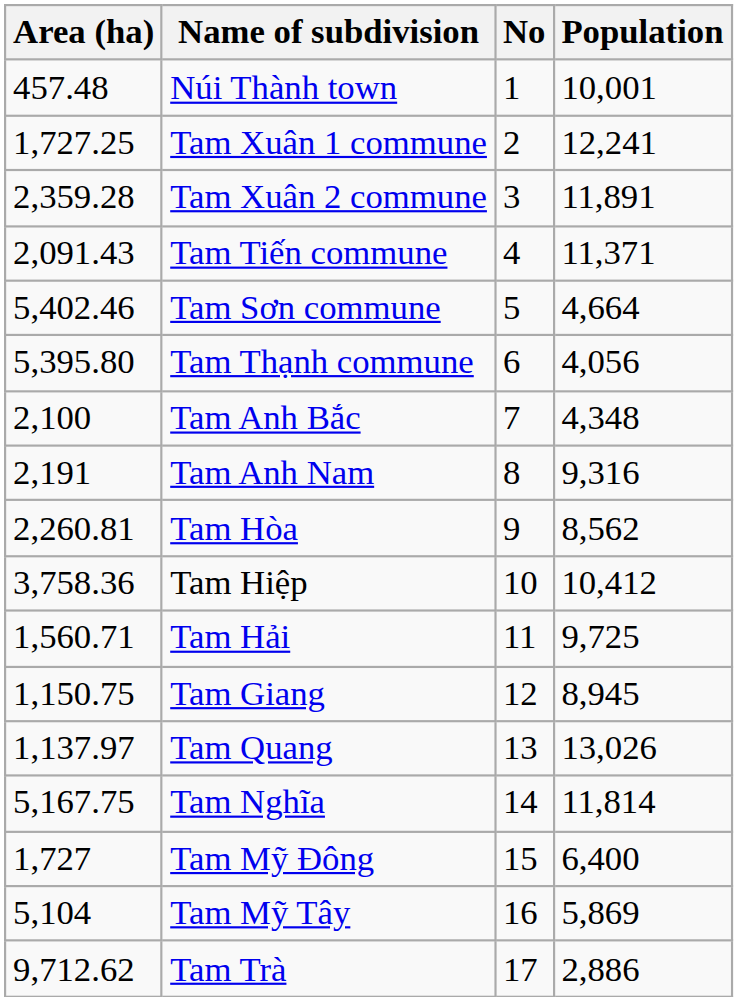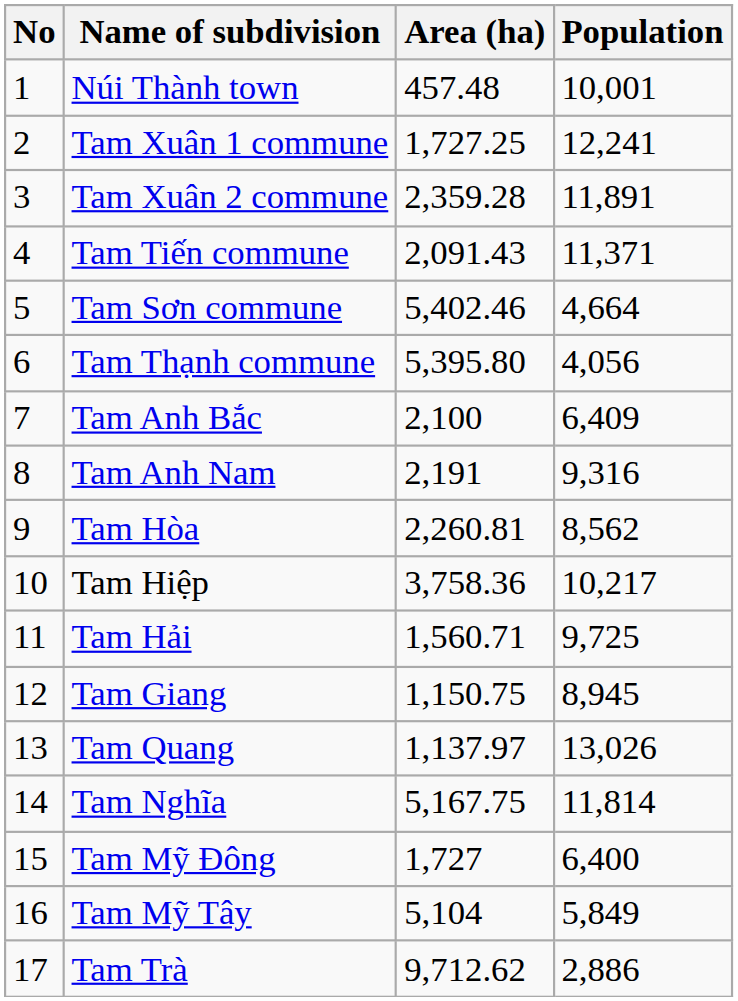columns swapped: No <-> Area (ha)
Tam Anh Bắc | Population: 4,348 -> 6,409
Tam Hiệp | Population: 10,412 -> 10,217
Tam Mỹ Tây | Population: 5,869 -> 5,849
